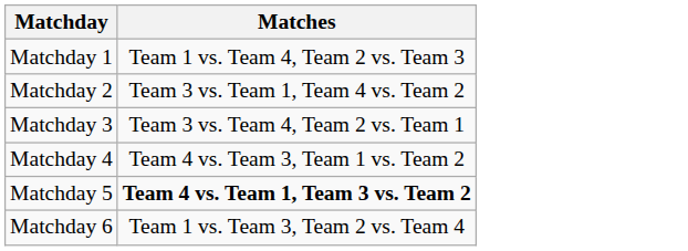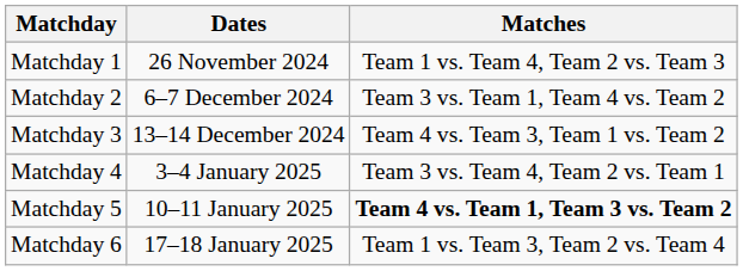+ column: Dates | 26 November 2024 | 6–7 December 2024 | 13–14 December 2024 | 3–4 January 2025 | 10–11 January 2025 | 17–18 January 2025
Matchday 3 | Matches: Team 3 vs. Team 4, Team 2 vs. Team 1 -> Team 4 vs. Team 3, Team 1 vs. Team 2
Matchday 4 | Matches: Team 4 vs. Team 3, Team 1 vs. Team 2 -> Team 3 vs. Team 4, Team 2 vs. Team 1
